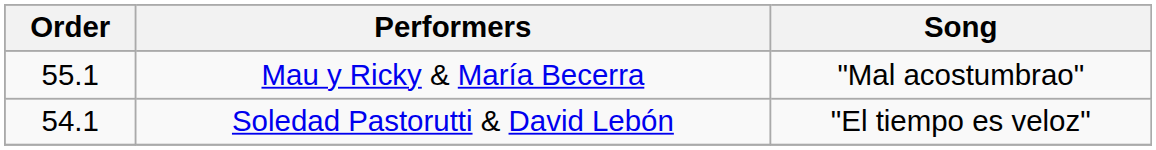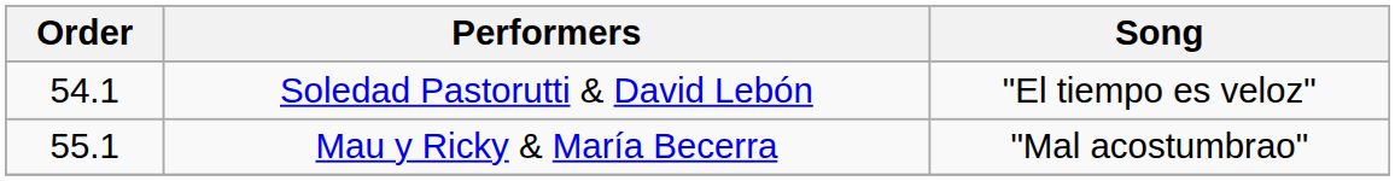rows swapped: Soledad Pastorutti & David Lebón <-> Mau y Ricky & María Becerra
